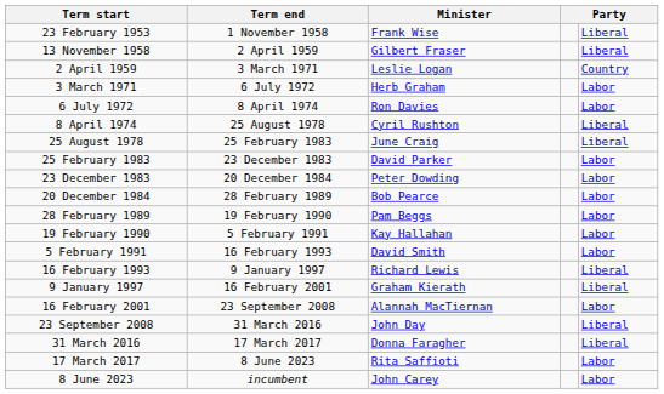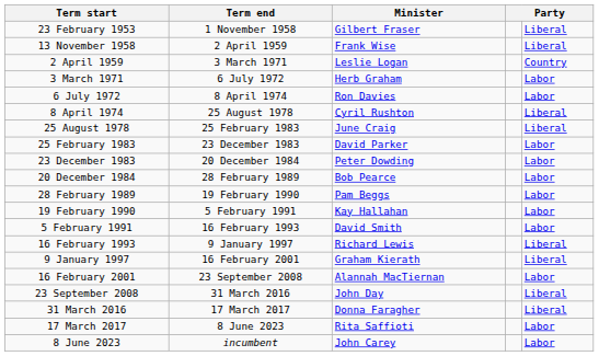23 February 1953 | Minister: Frank Wise -> Gilbert Fraser
13 November 1958 | Minister: Gilbert Fraser -> Frank Wise
